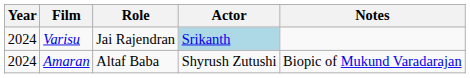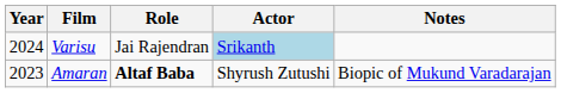Amaran | Year: 2024 -> 2023
Amaran | Role: normal -> bold
